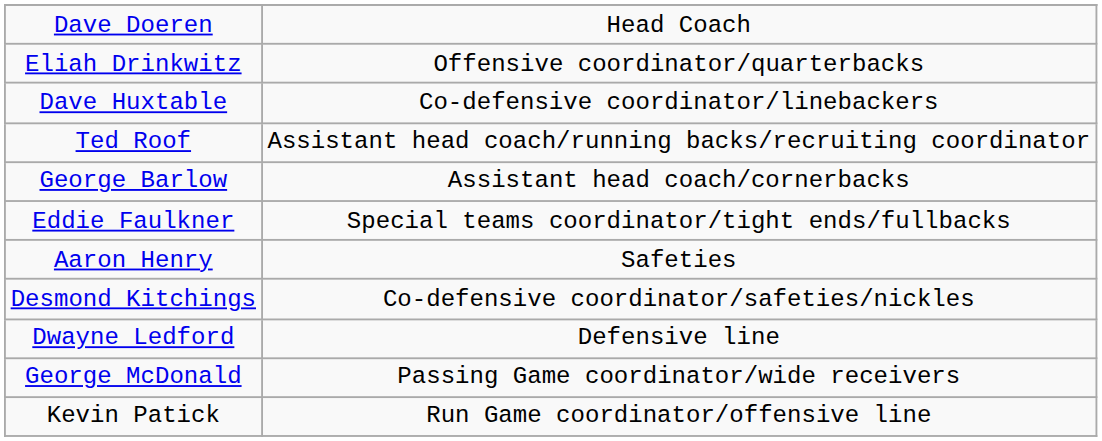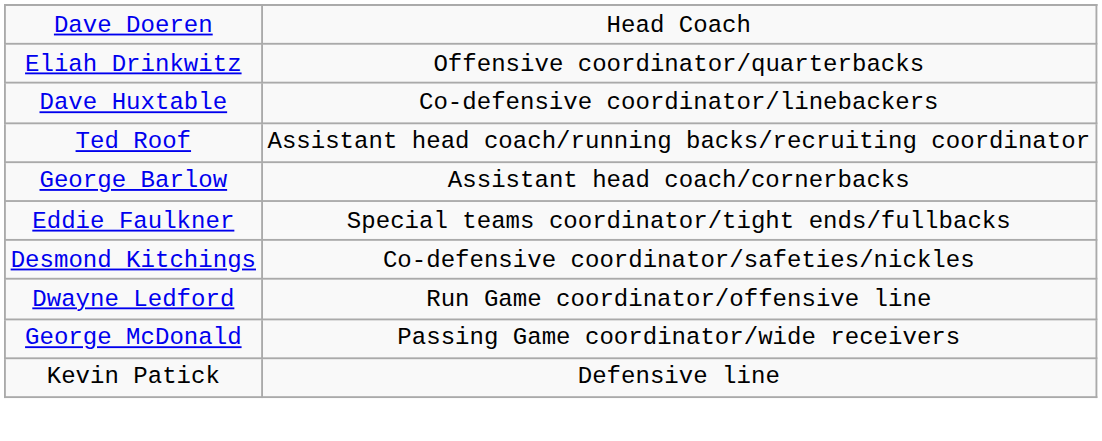- row: Aaron Henry | Safeties
Dwayne Ledford | column 2: Defensive line -> Run Game coordinator/offensive line
Kevin Patick | column 2: Run Game coordinator/offensive line -> Defensive line
